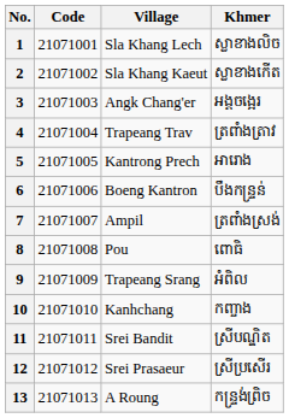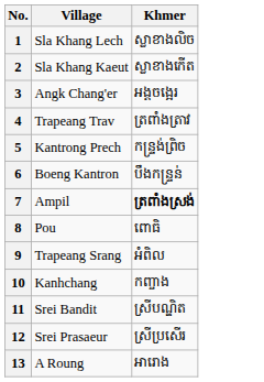- column: Code | 21071001 | 21071002 | 21071003 | 21071004 | 21071005 | 21071006 | 21071007 | 21071008 | 21071009 | 21071010 | 21071011 | 21071012 | 21071013
5 | Khmer: អារោង -> កន្ទ្រង់ព្រិច
7 | Khmer: normal -> bold
13 | Khmer: កន្ទ្រង់ព្រិច -> អារោង
